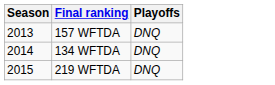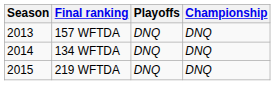+ column: Championship | DNQ | DNQ | DNQ
